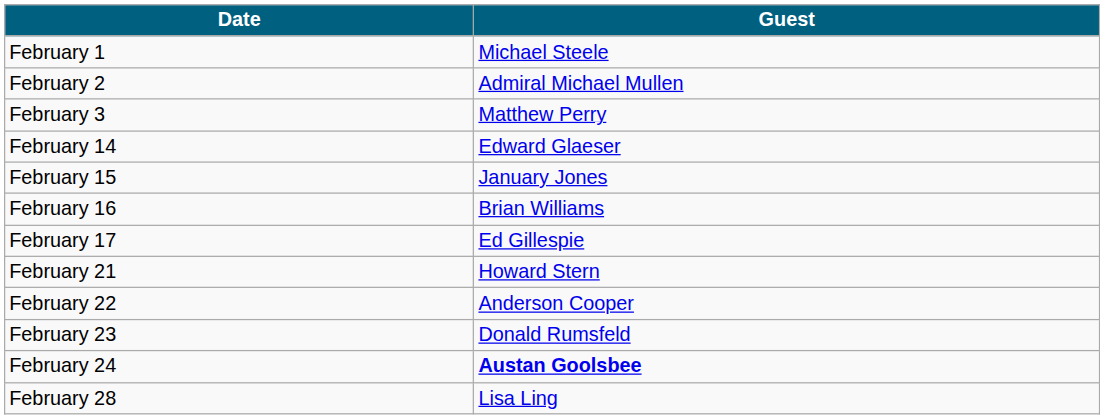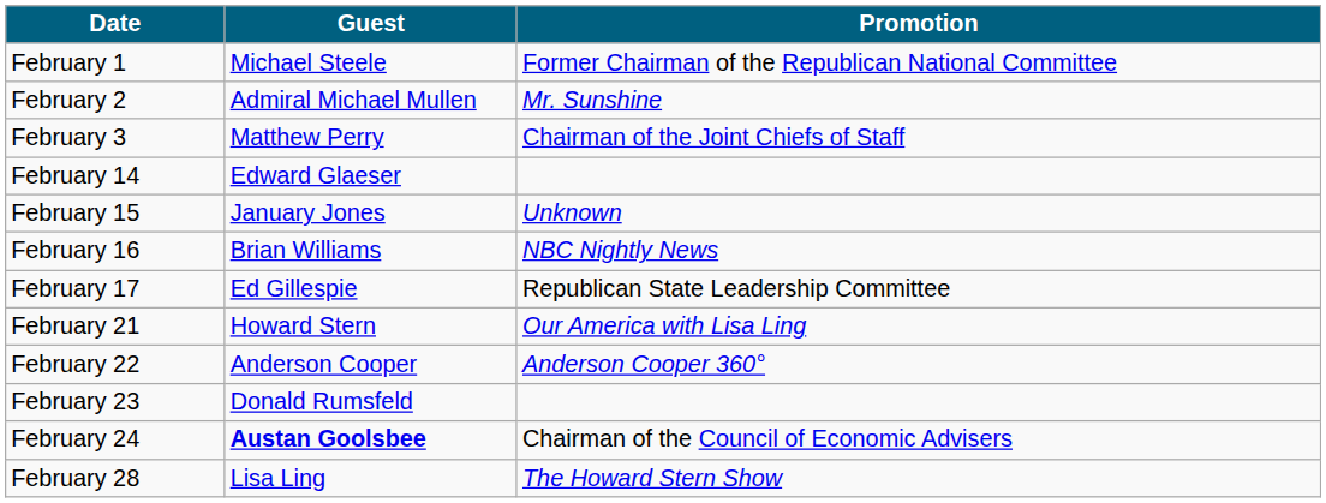+ column: Promotion | Former Chairman of the Republican National Committee | Mr. Sunshine | Chairman of the Joint Chiefs of Staff | Unknown | NBC Nightly News | Republican State Leadership Committee | Our America with Lisa Ling | Anderson Cooper 360° | Chairman of the Council of Economic Advisers | The Howard Stern Show
